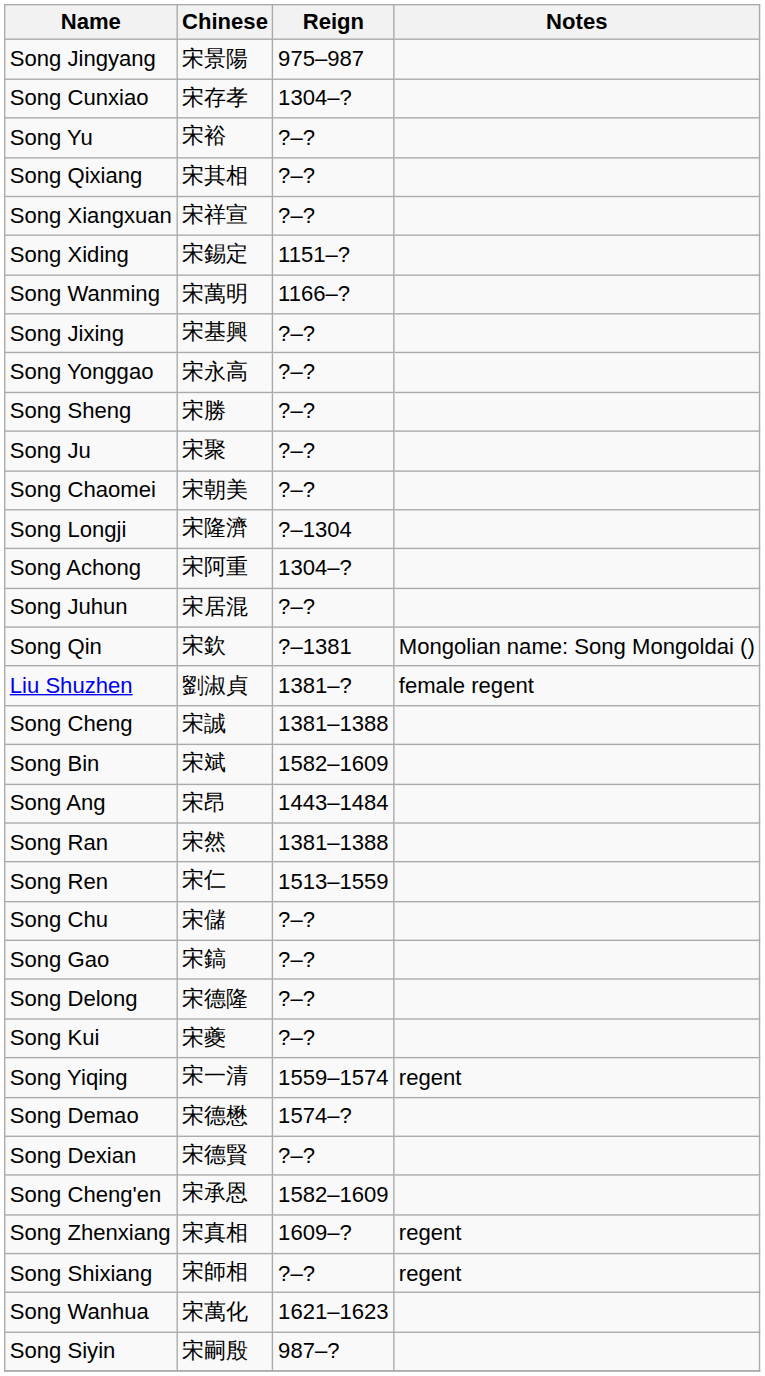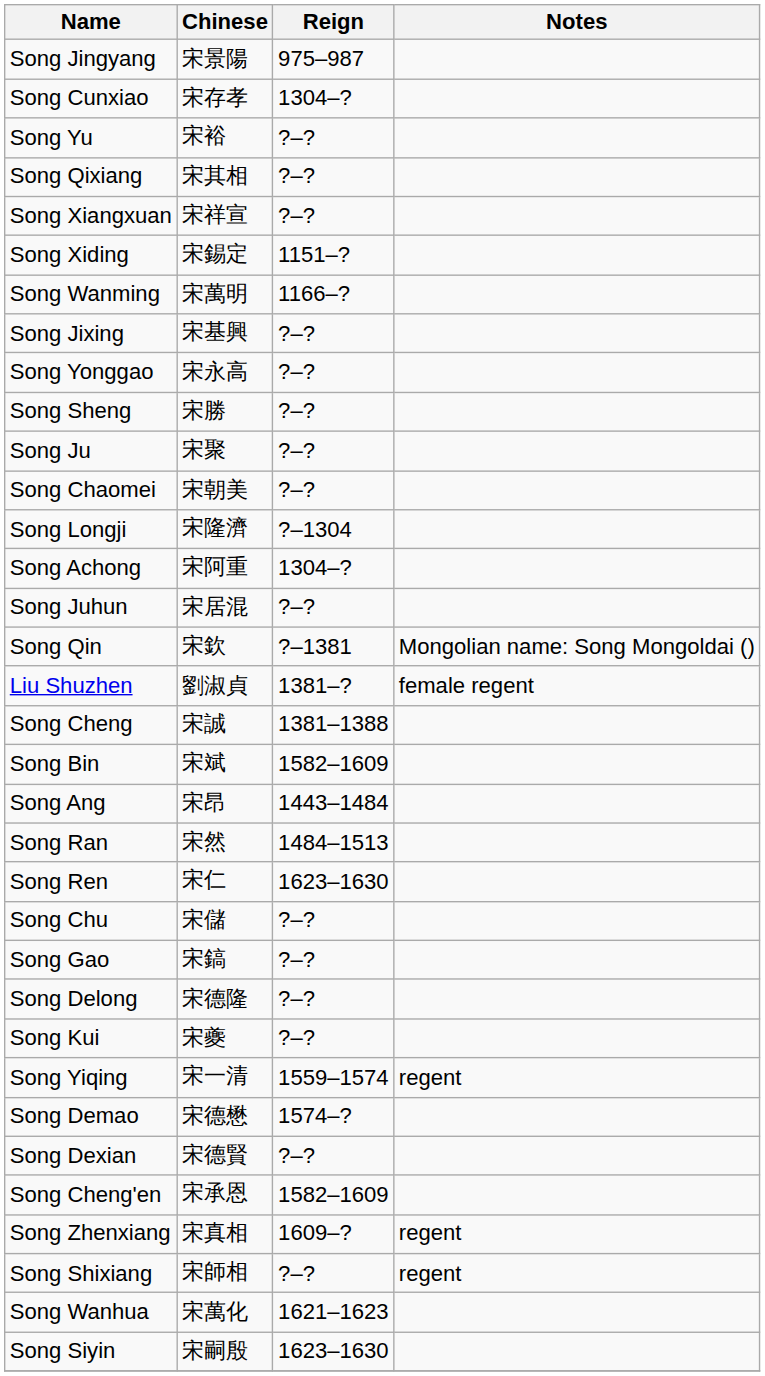Song Ran | Reign: 1381–1388 -> 1484–1513
Song Ren | Reign: 1513–1559 -> 1623–1630
Song Siyin | Reign: 987–? -> 1623–1630
